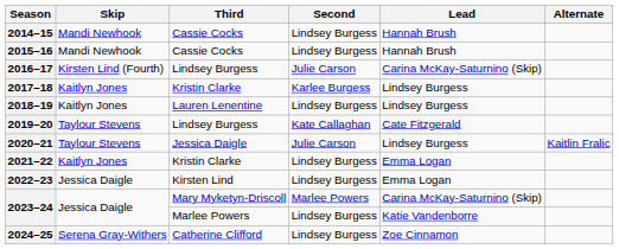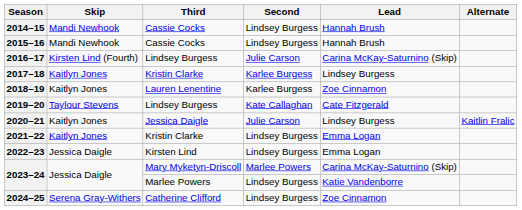2018–19 | Second: Lindsey Burgess -> Karlee Burgess
2018–19 | Lead: Lindsey Burgess -> Zoe Cinnamon
2020–21 | Skip: Taylour Stevens -> Kaitlyn Jones
